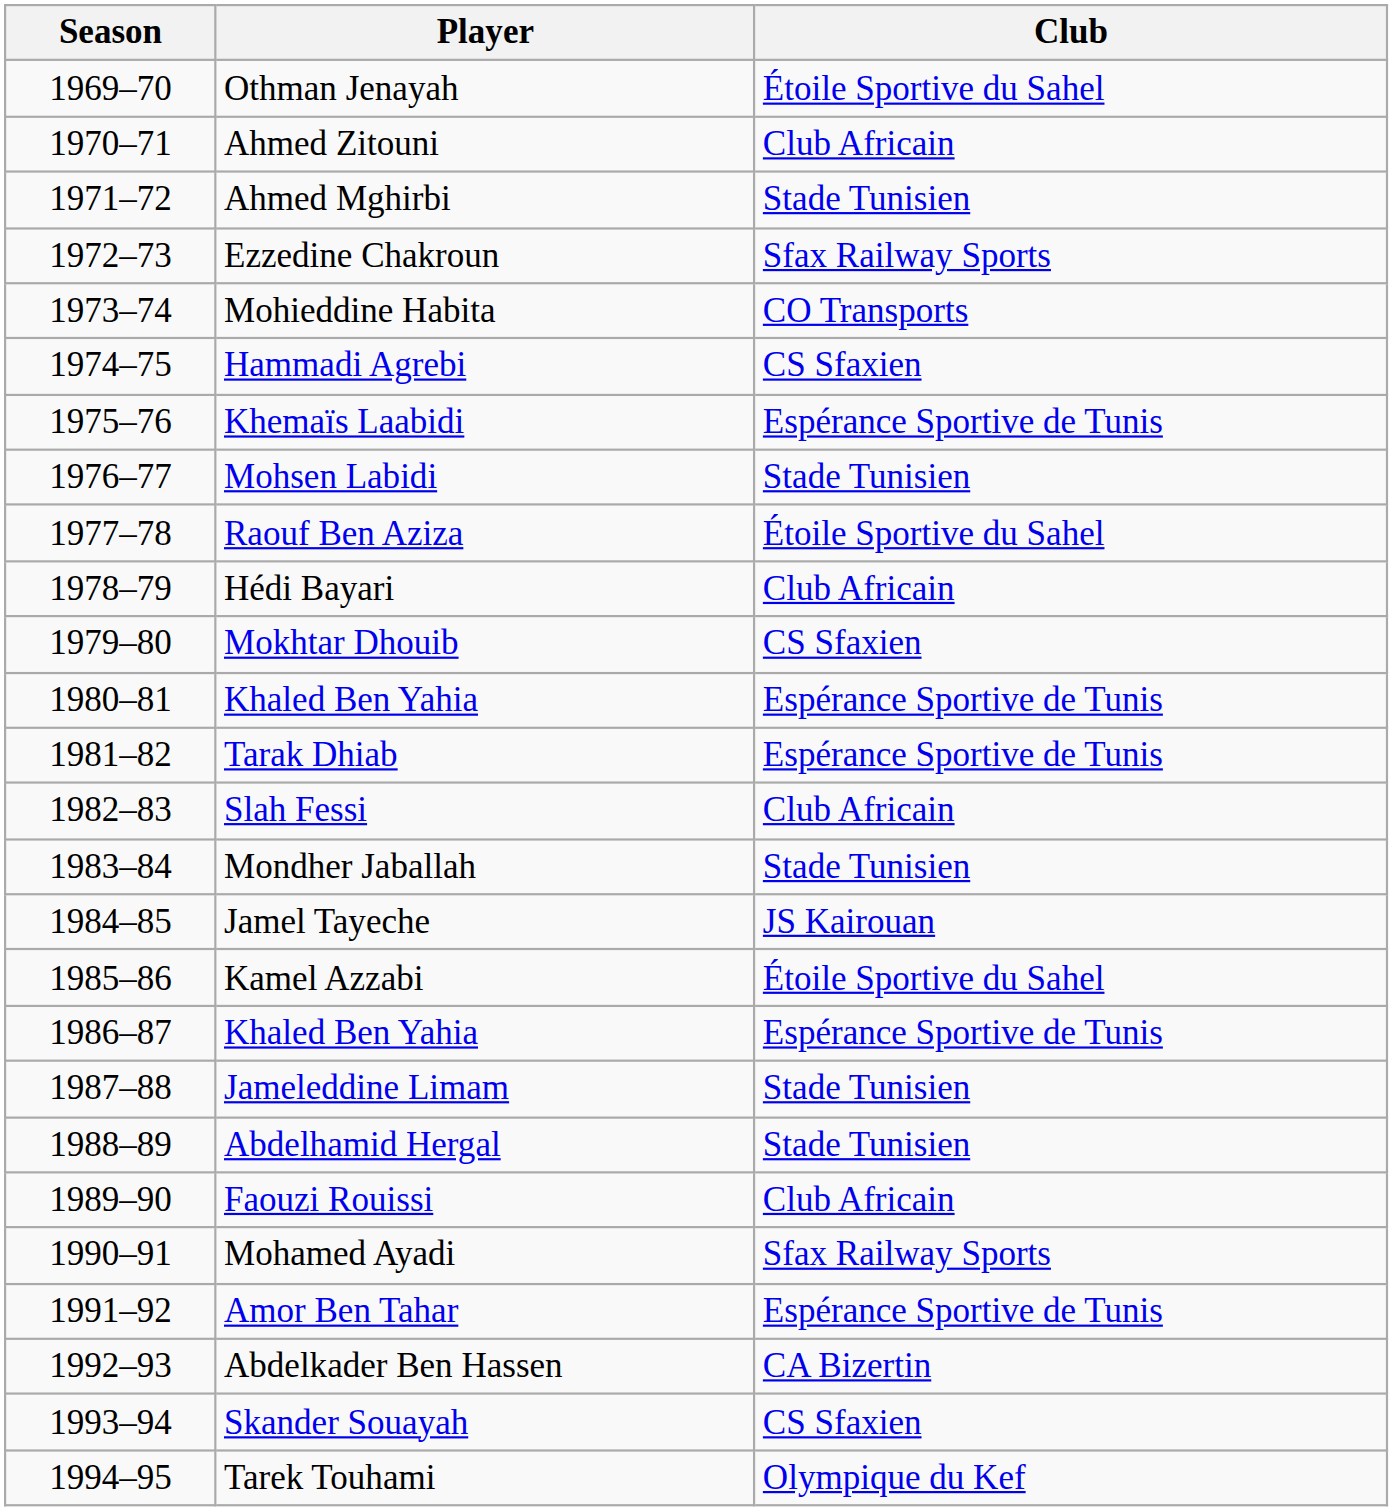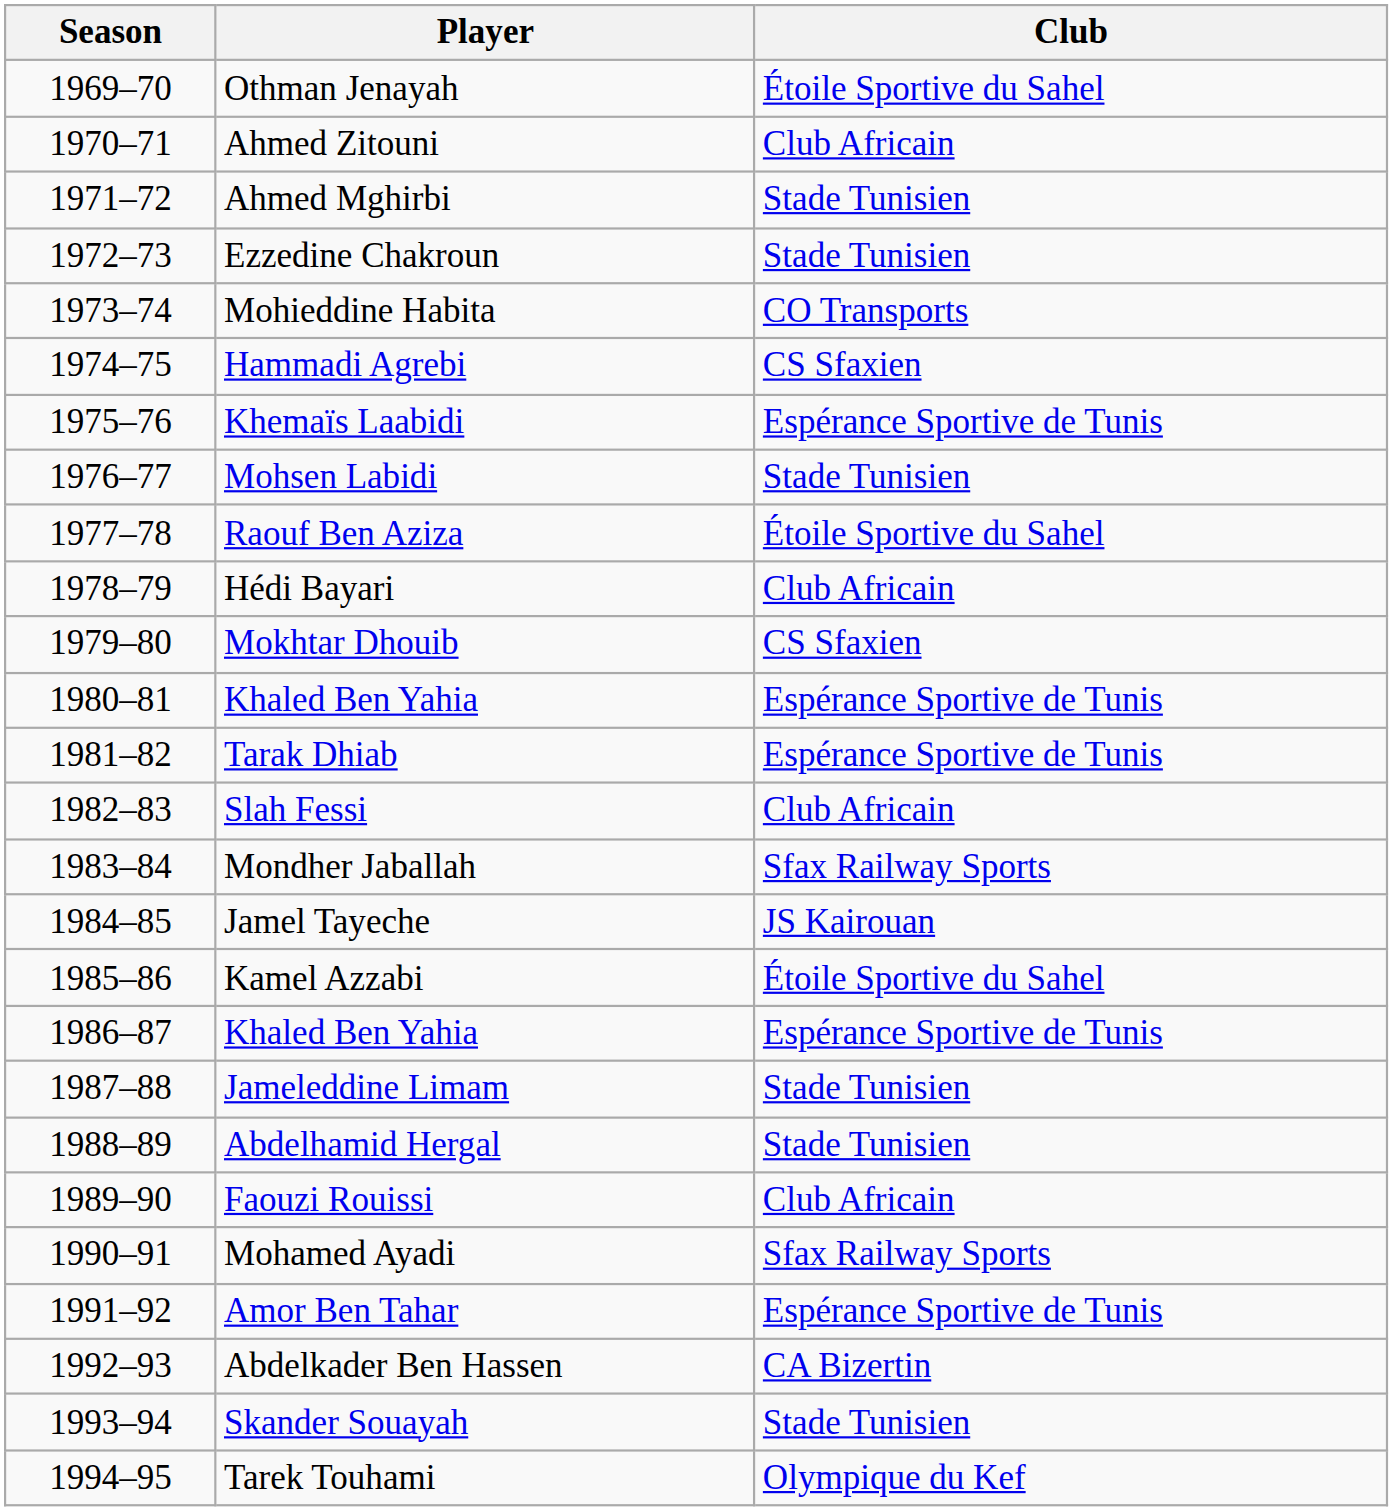Ezzedine Chakroun | Club: Sfax Railway Sports -> Stade Tunisien
Mondher Jaballah | Club: Stade Tunisien -> Sfax Railway Sports
Skander Souayah | Club: CS Sfaxien -> Stade Tunisien
